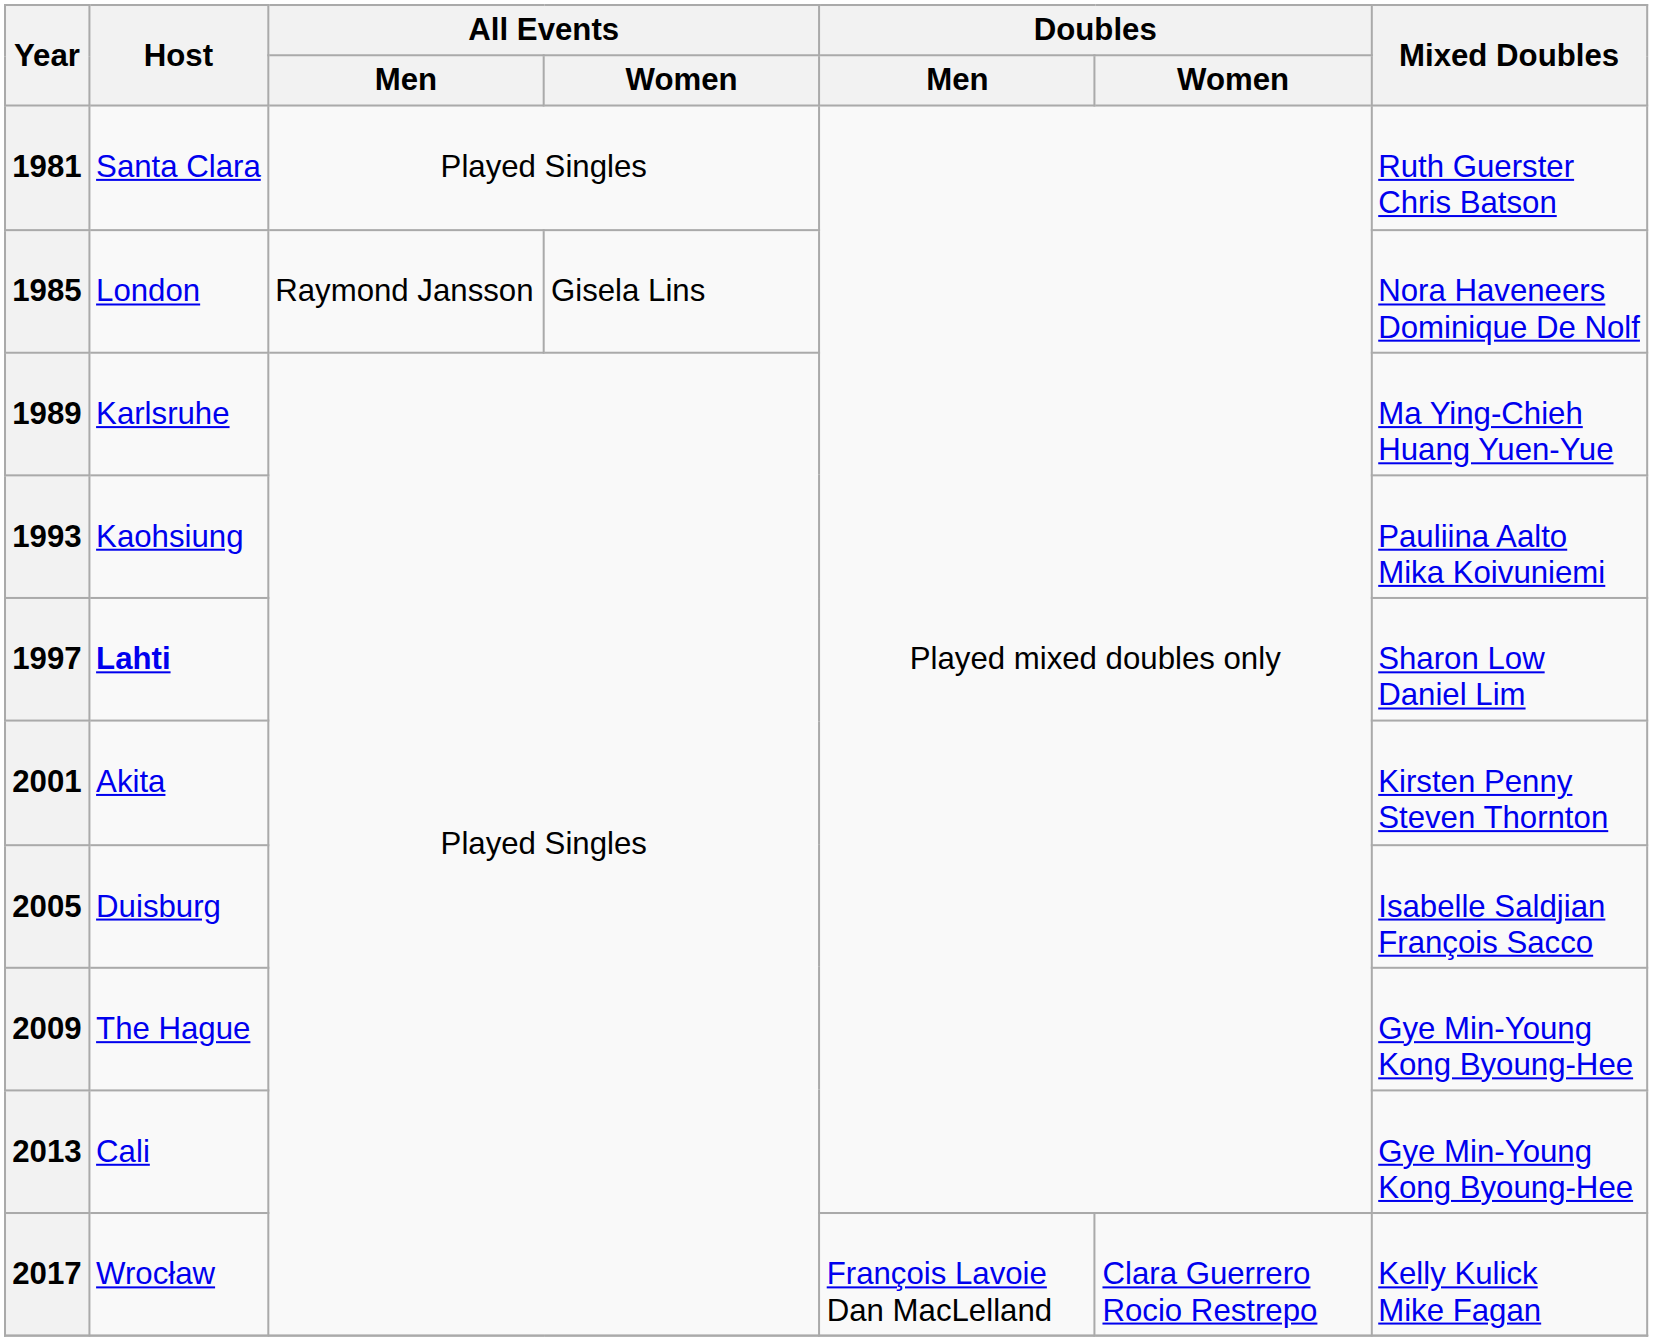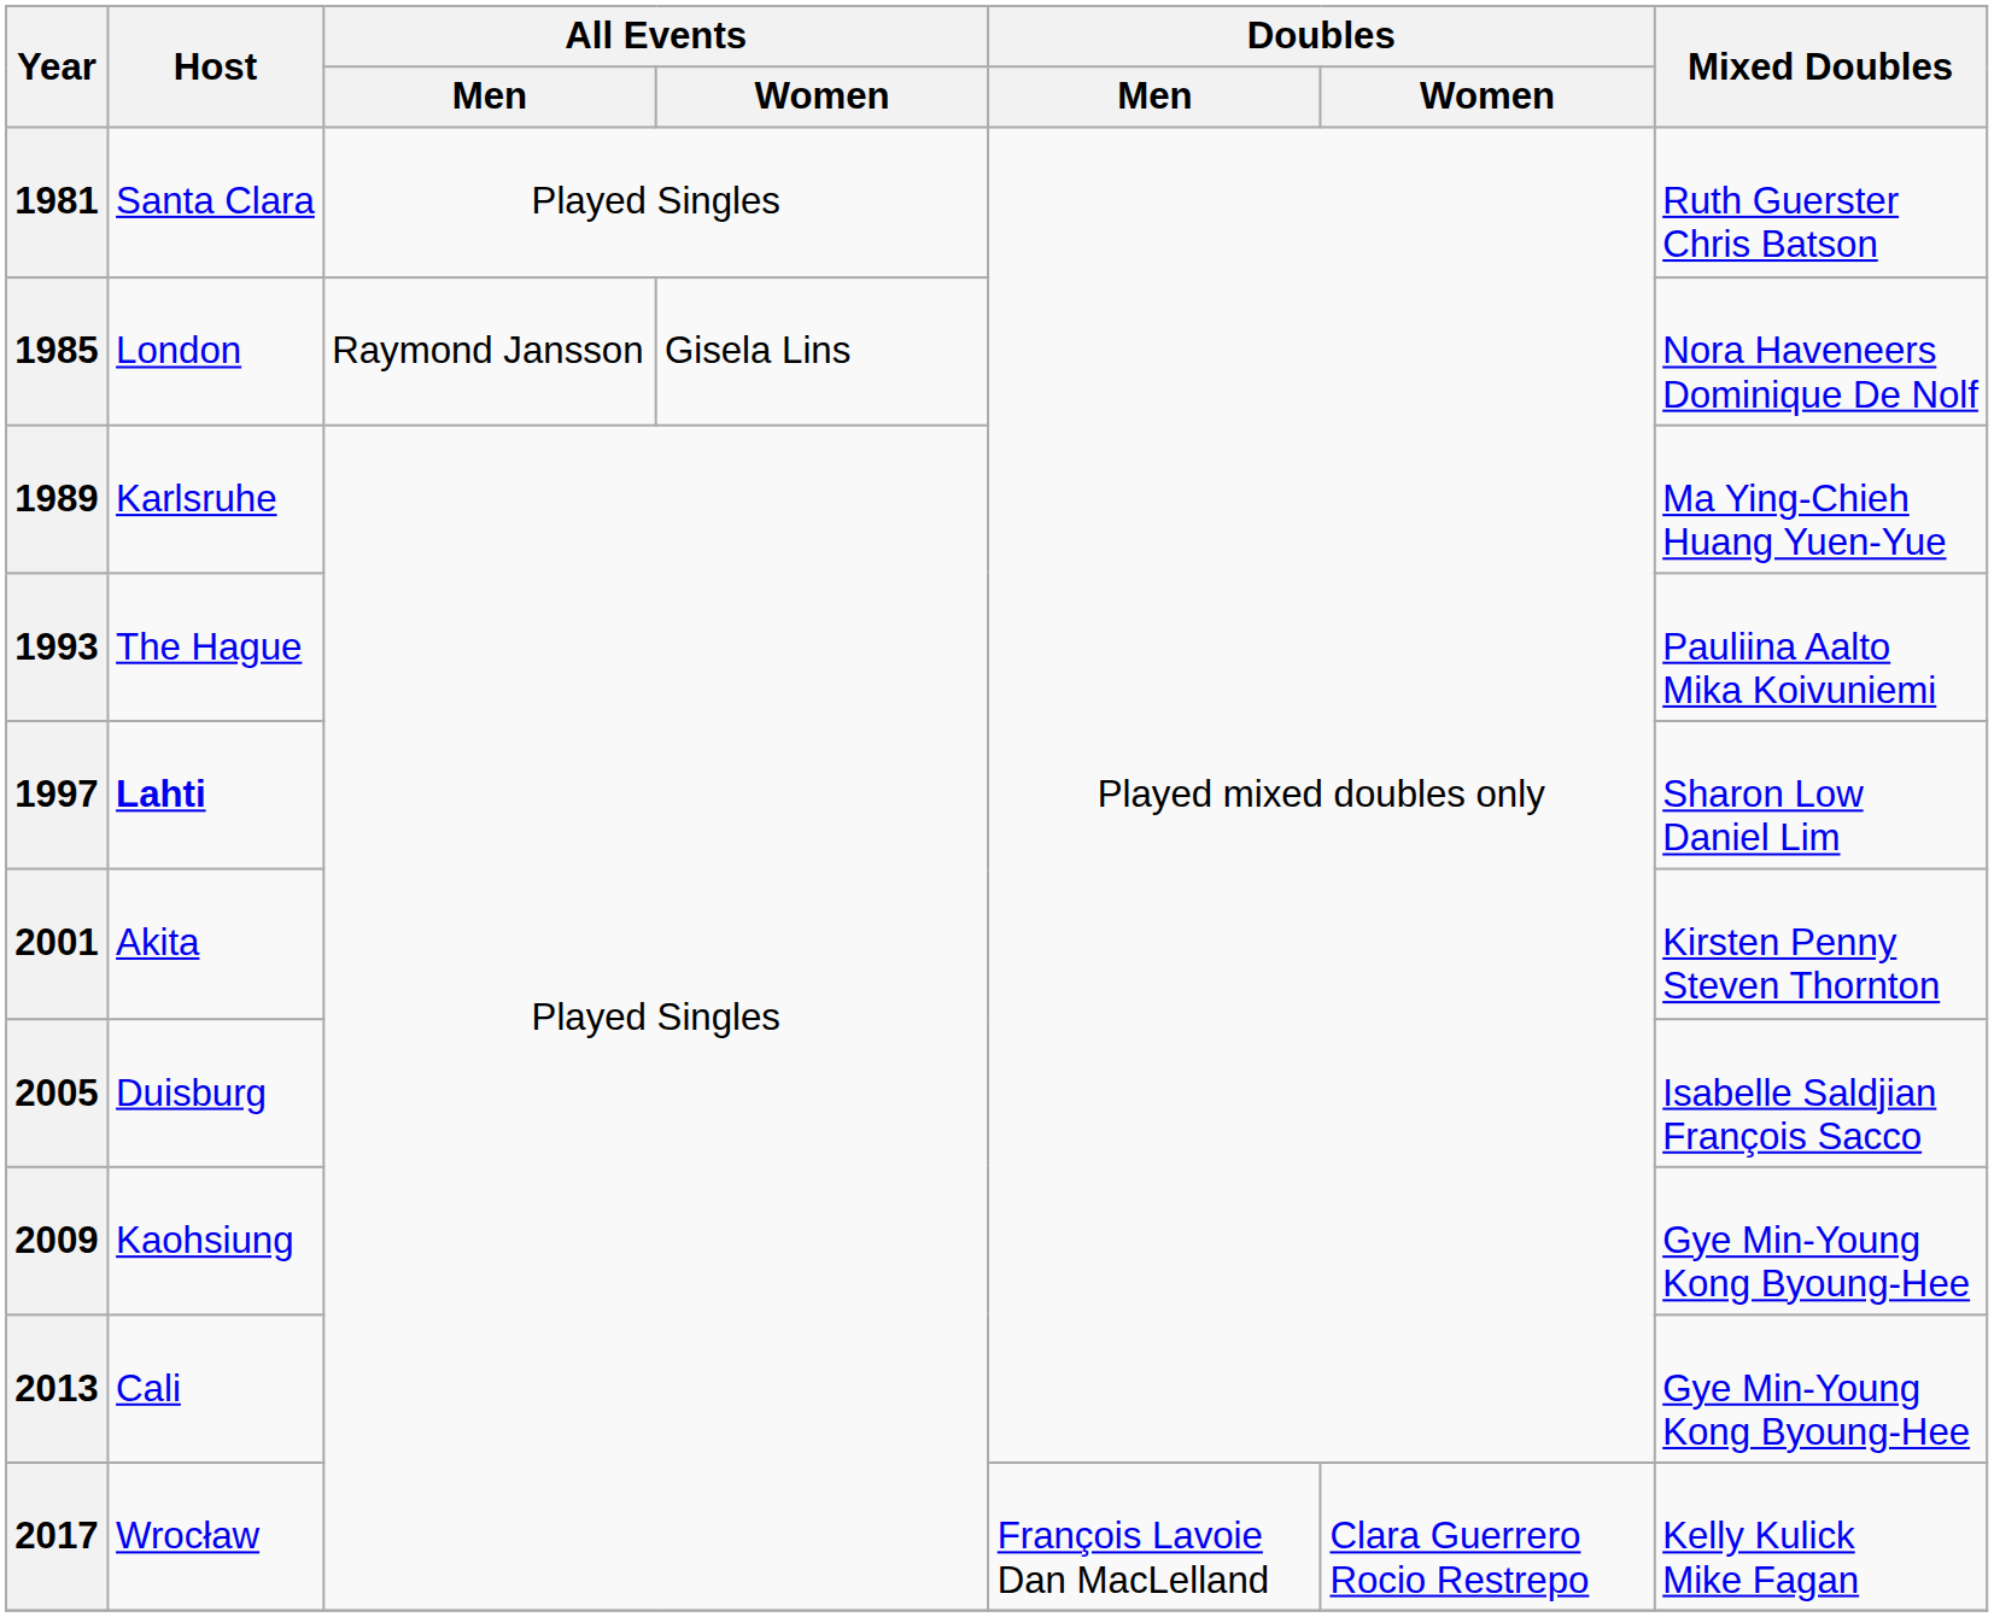1993 | Host: Kaohsiung -> The Hague
2009 | Host: The Hague -> Kaohsiung
